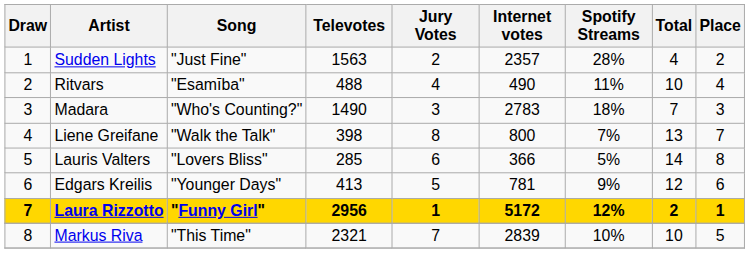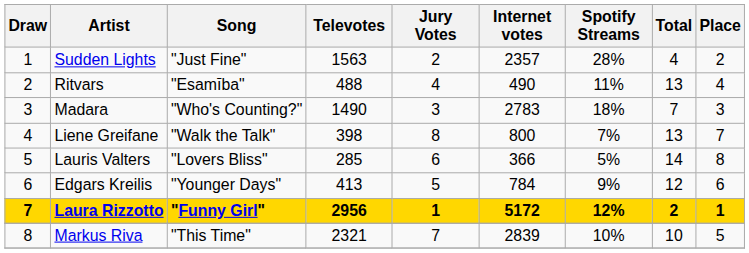Ritvars | Total: 10 -> 13
Edgars Kreilis | Internet votes: 781 -> 784
